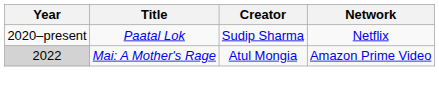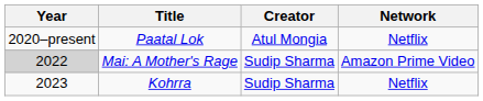Paatal Lok | Creator: Sudip Sharma -> Atul Mongia
Mai: A Mother's Rage | Creator: Atul Mongia -> Sudip Sharma
+ row: 2023 | Kohrra | Sudip Sharma | Netflix
